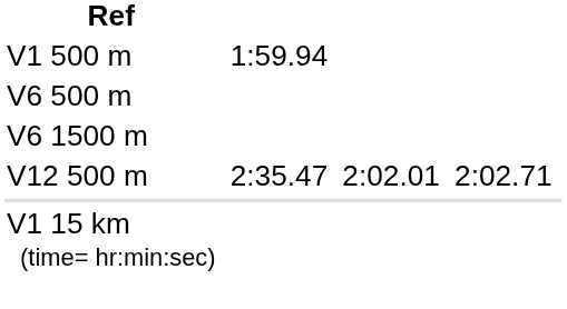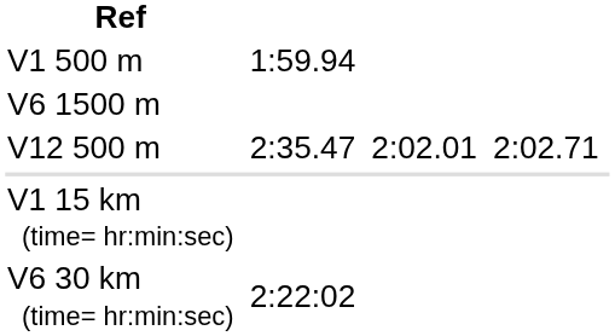- row: V6 500 m
+ row: V6 30 km (time= hr:min:sec) | 2:22:02
